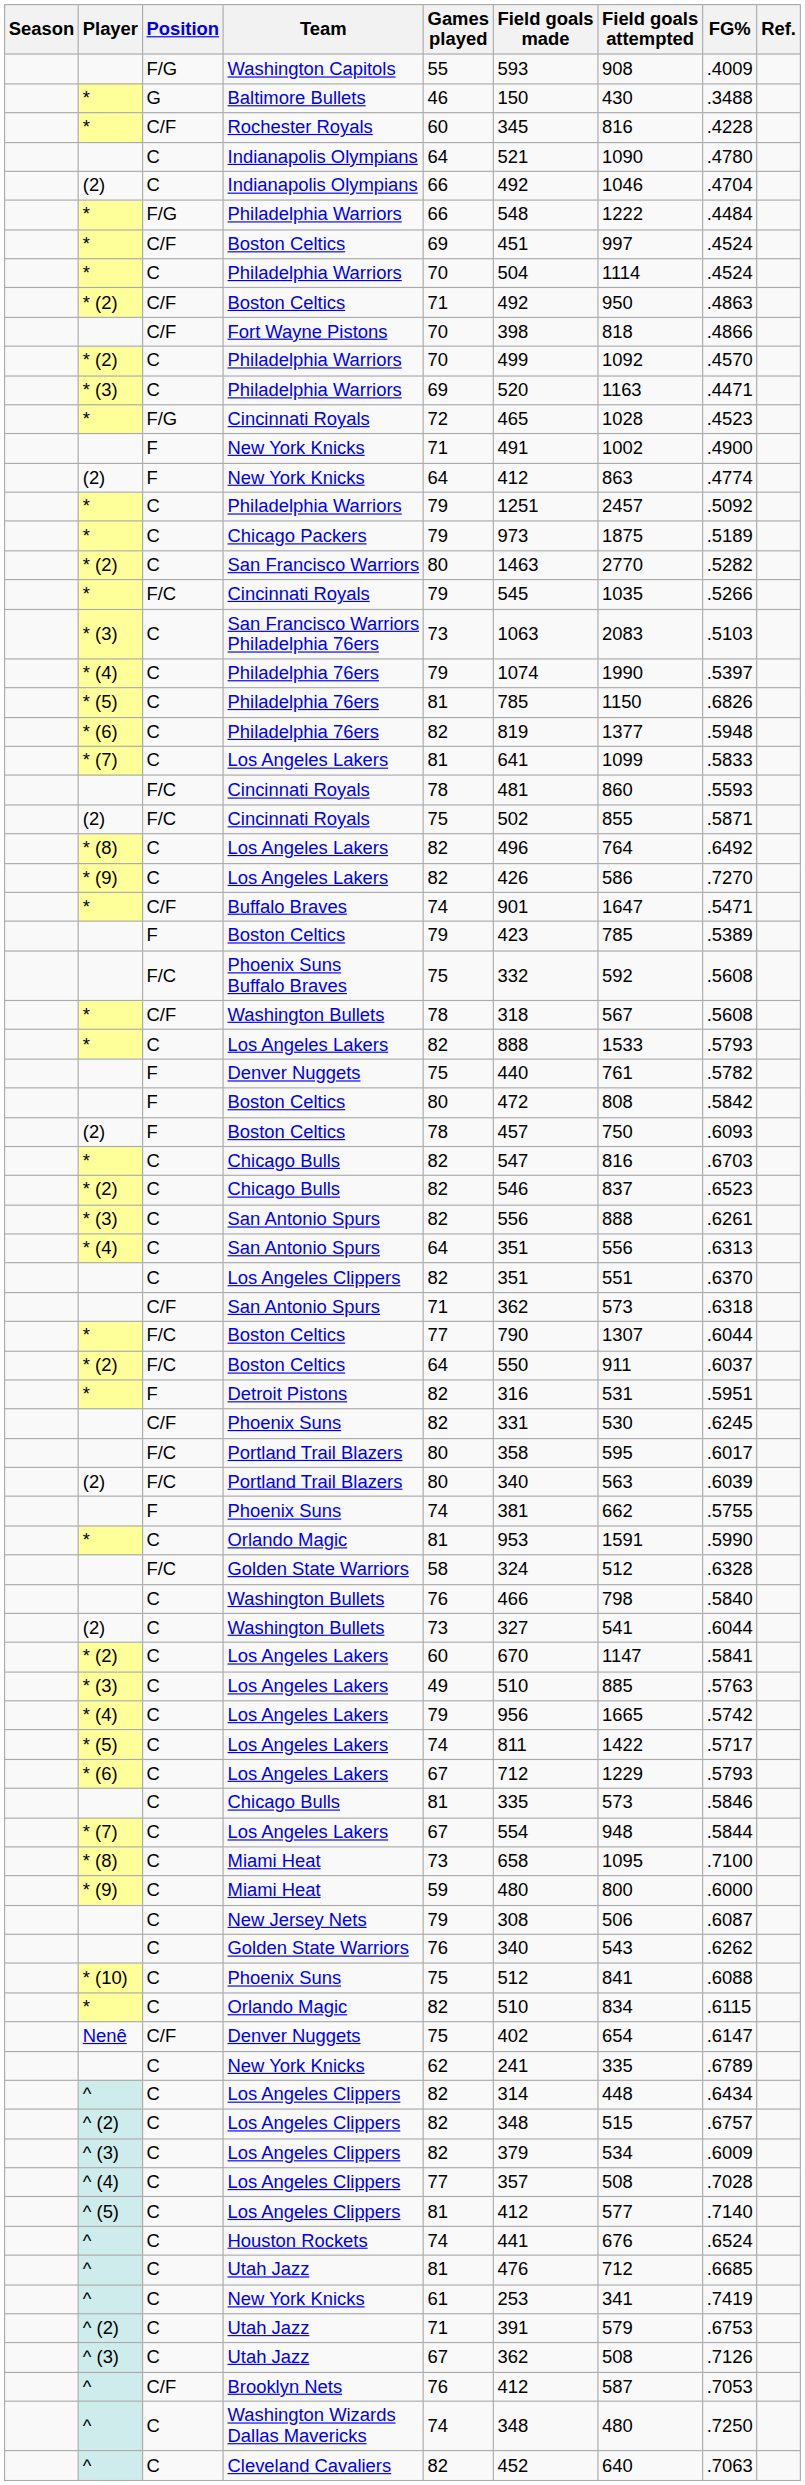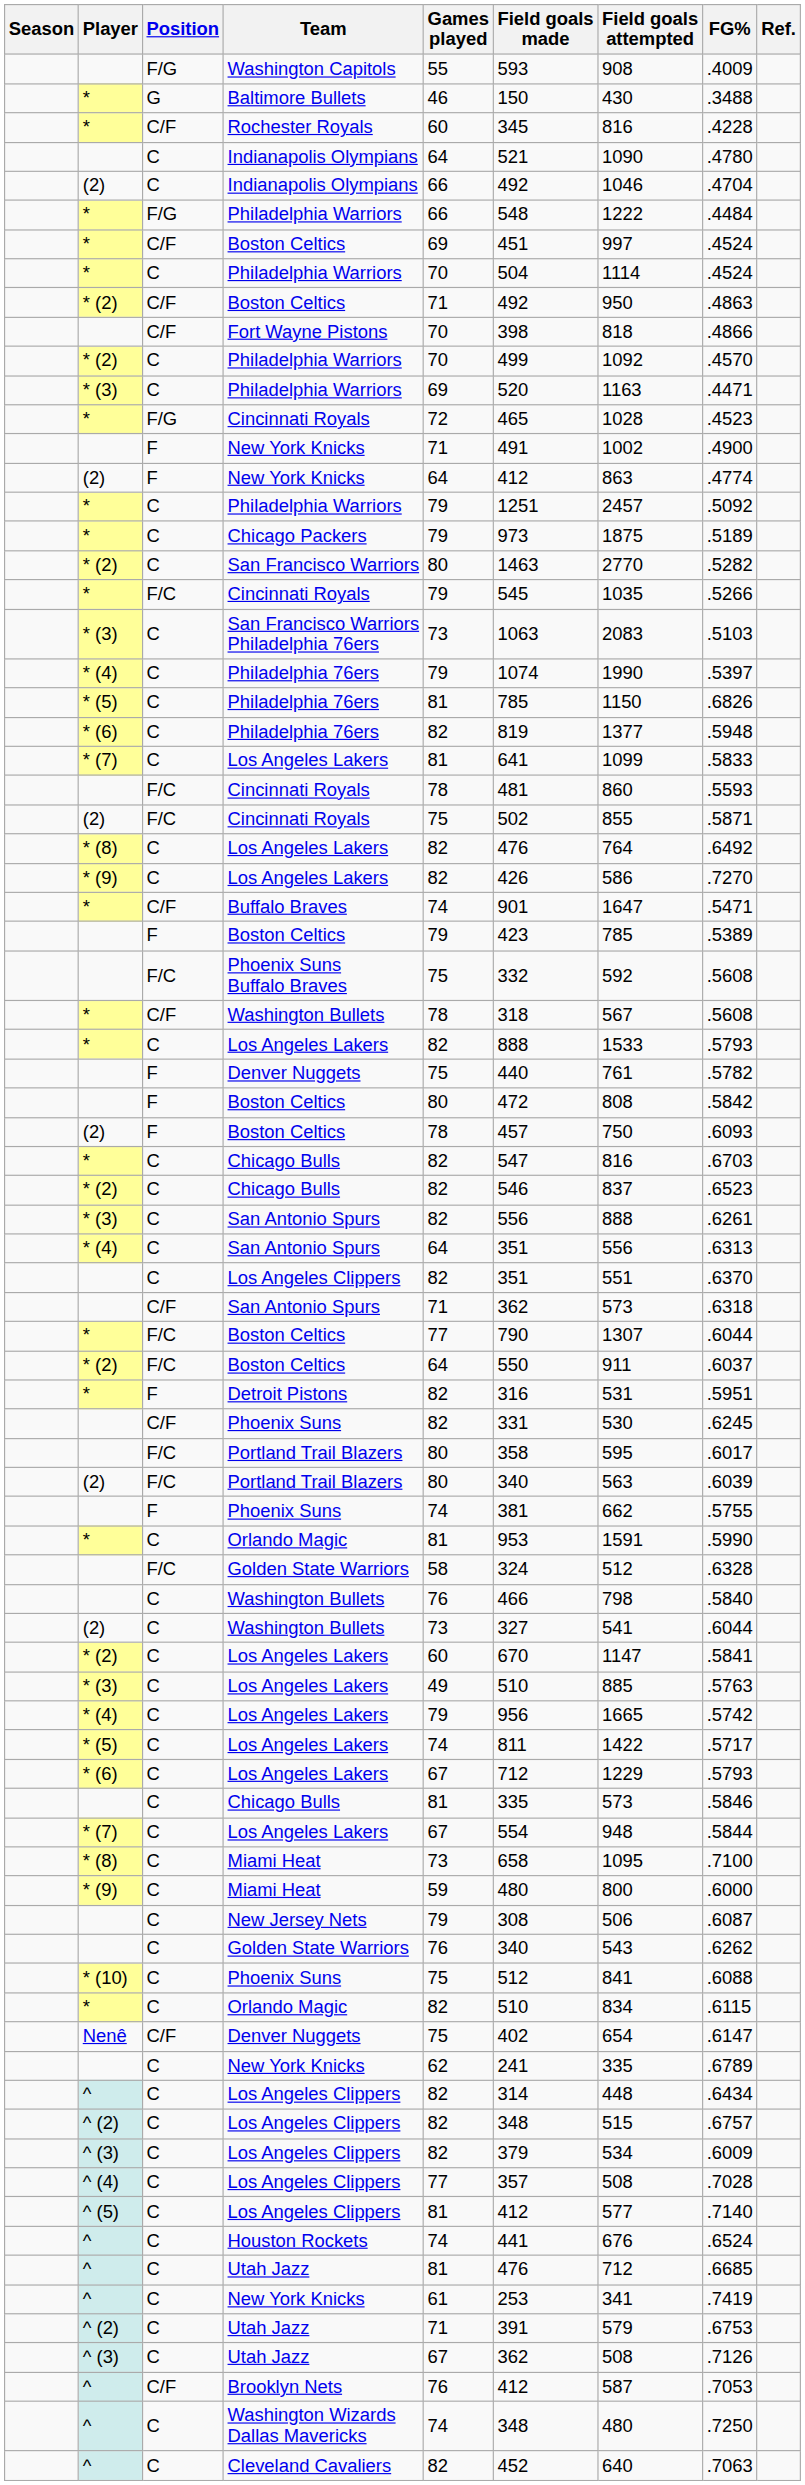* (8) / Los Angeles Lakers | Field goals made: 496 -> 476
